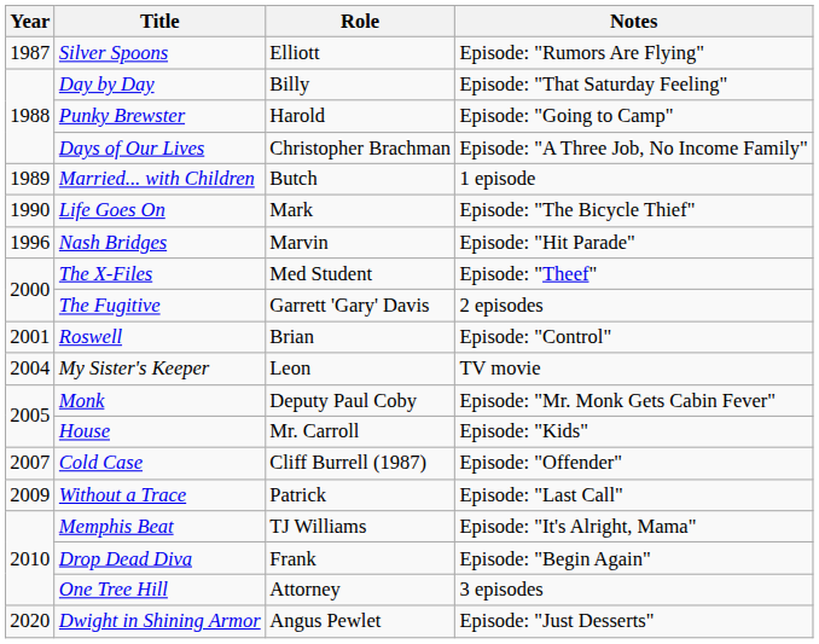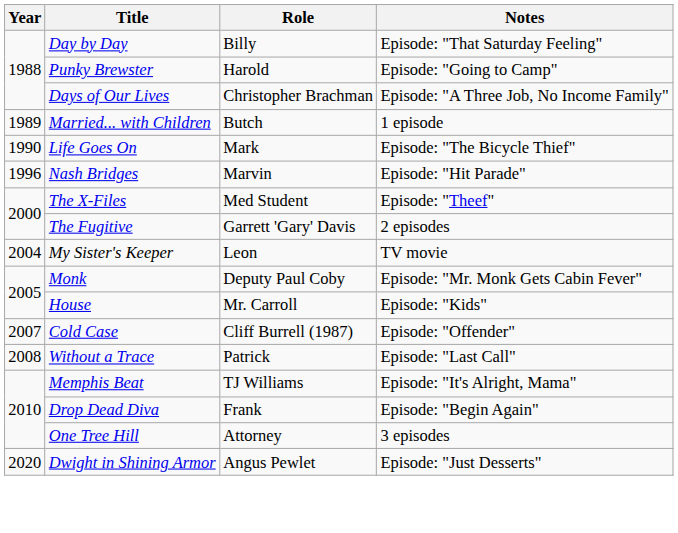- row: 1987 | Silver Spoons | Elliott | Episode: "Rumors Are Flying"
- row: 2001 | Roswell | Brian | Episode: "Control"
Without a Trace | Year: 2009 -> 2008
